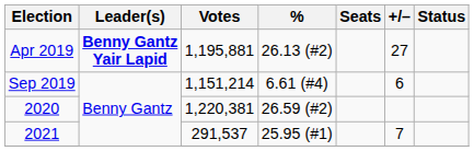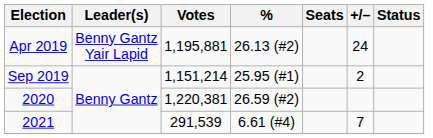Apr 2019 | Leader(s): bold -> normal
Apr 2019 | +/–: 27 -> 24
Sep 2019 | %: 6.61 (#4) -> 25.95 (#1)
Sep 2019 | +/–: 6 -> 2
2021 | Votes: 291,537 -> 291,539
2021 | %: 25.95 (#1) -> 6.61 (#4)
